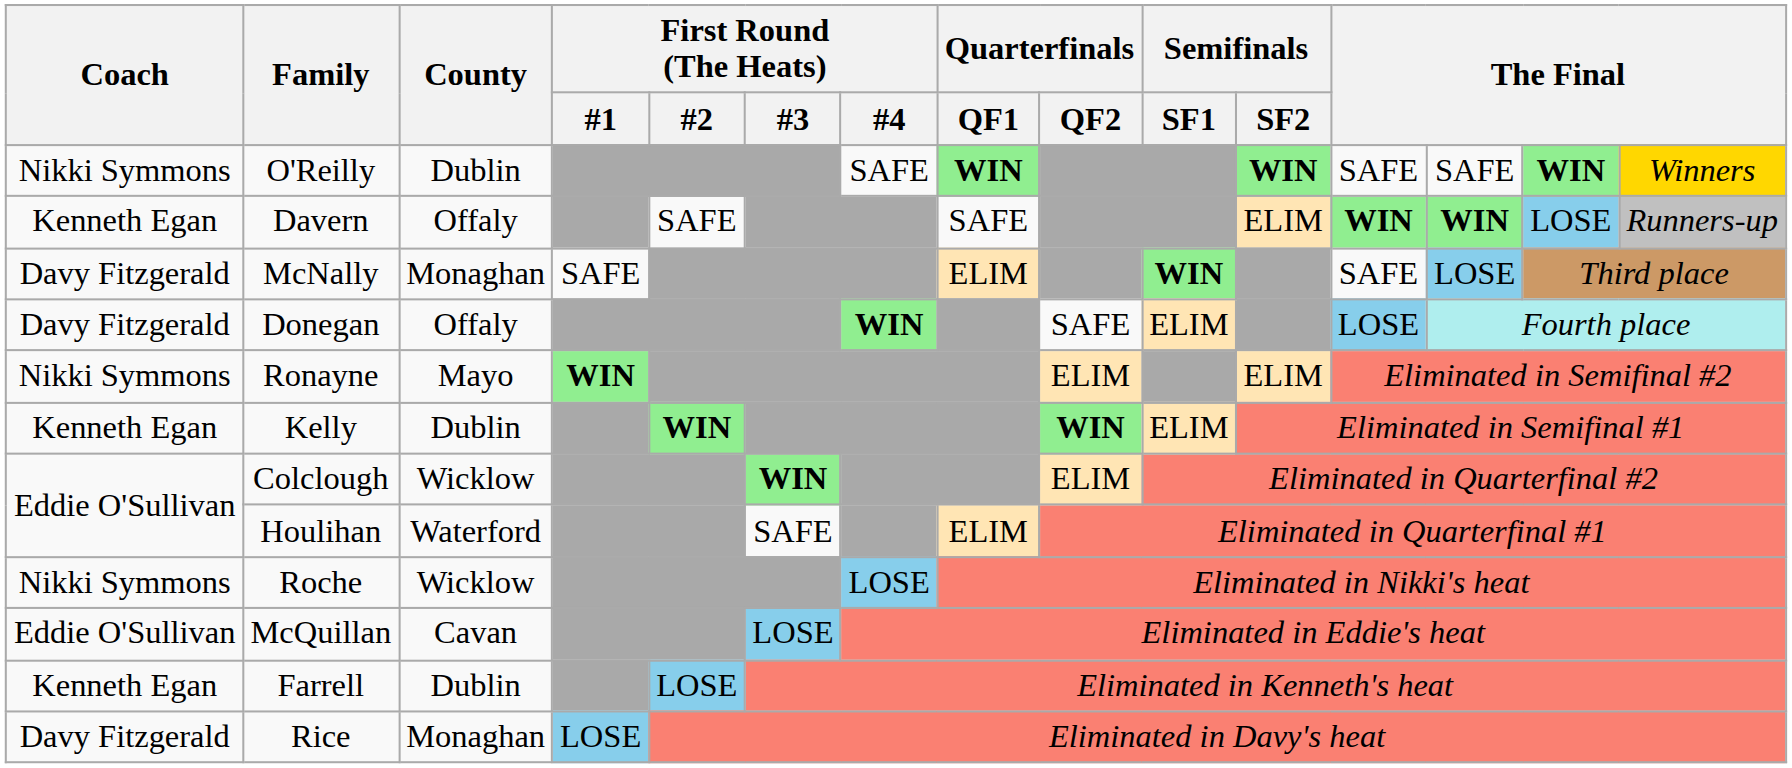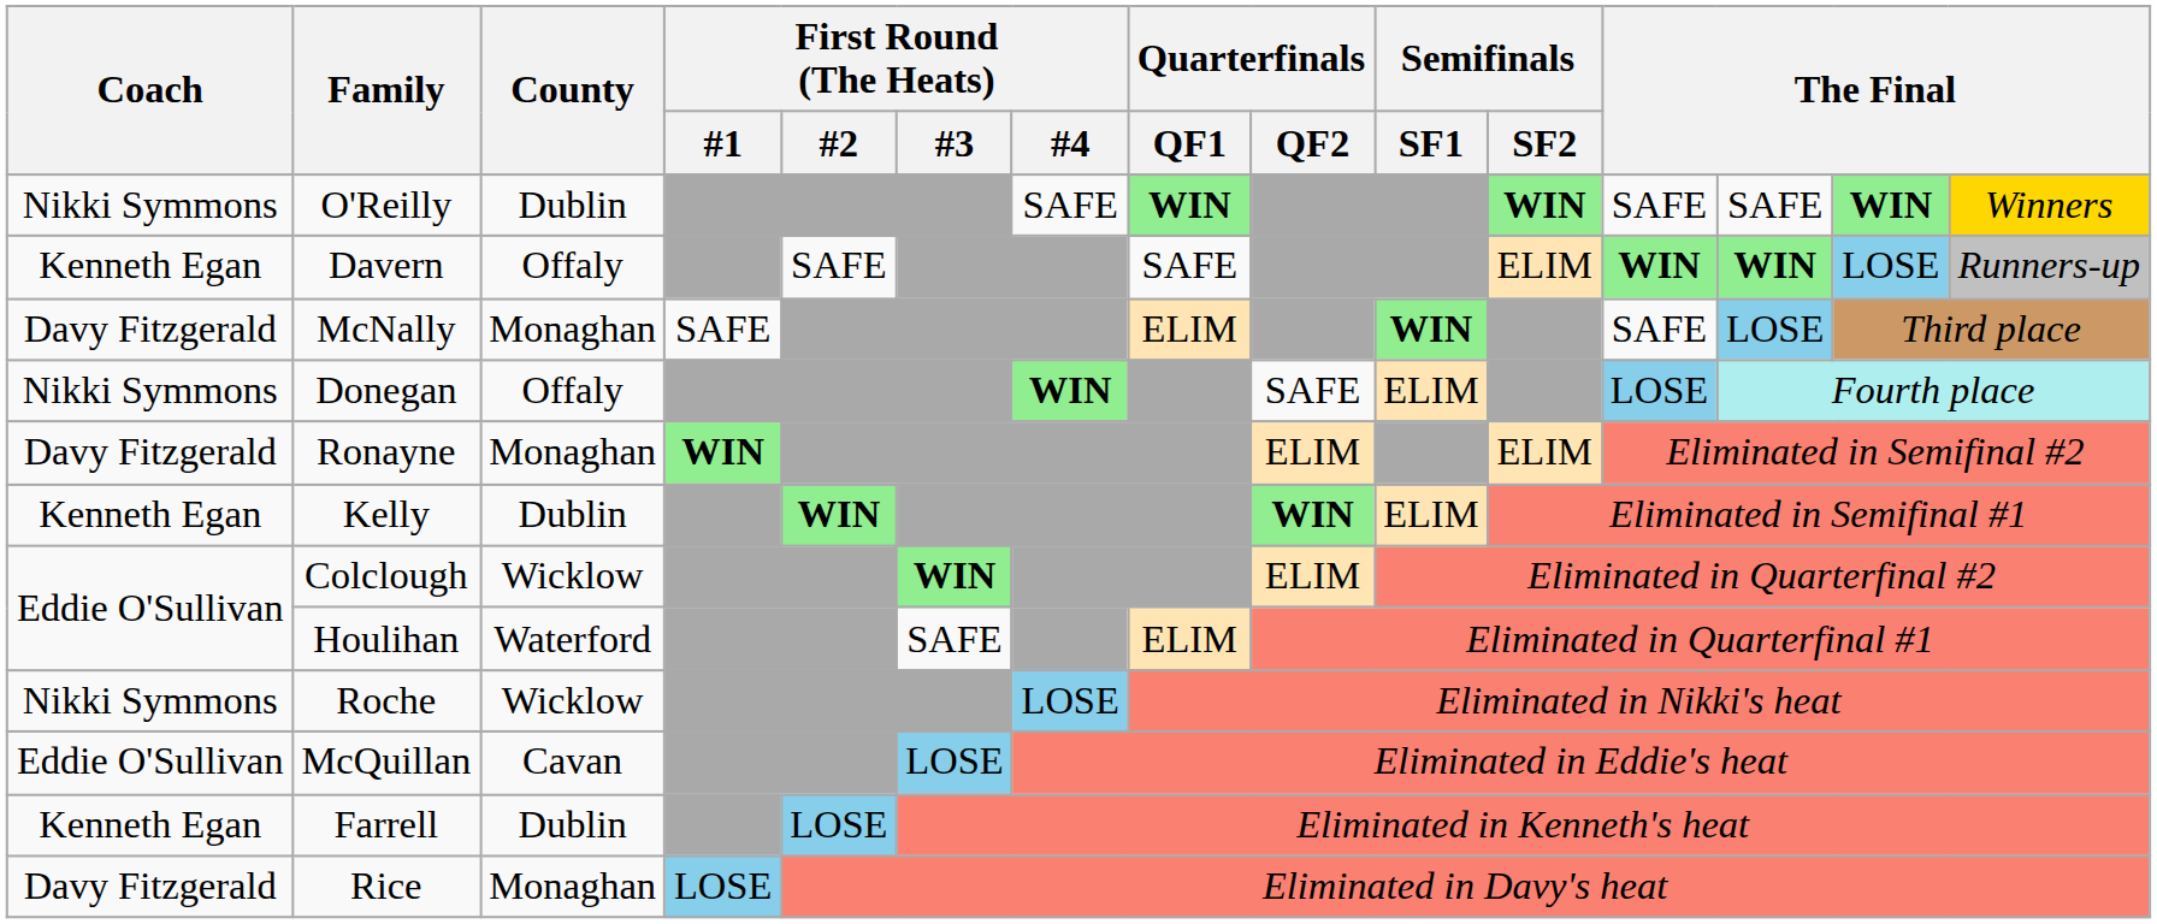Donegan | Coach: Davy Fitzgerald -> Nikki Symmons
Ronayne | Coach: Nikki Symmons -> Davy Fitzgerald
Ronayne | County: Mayo -> Monaghan
